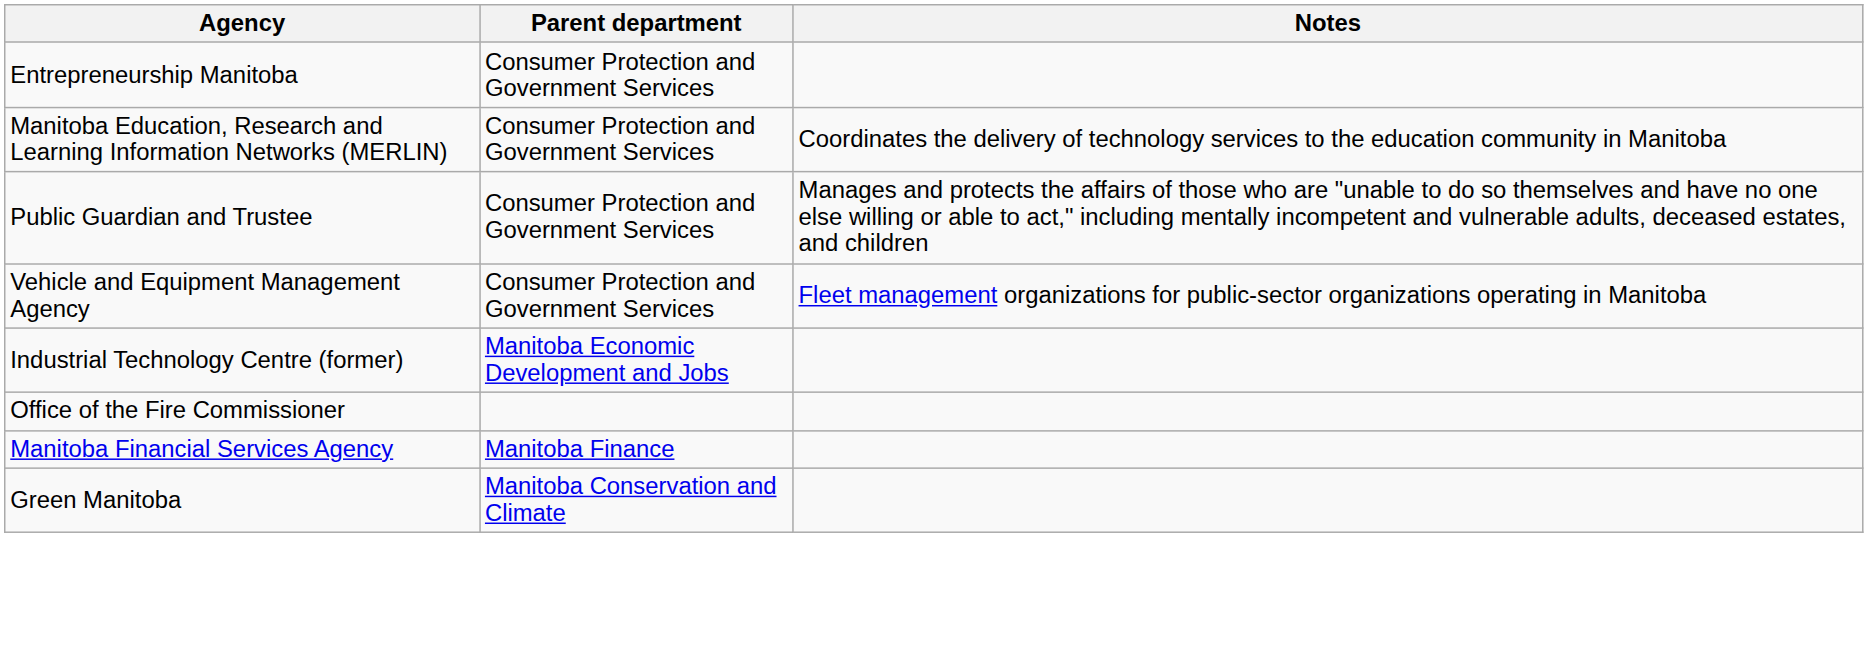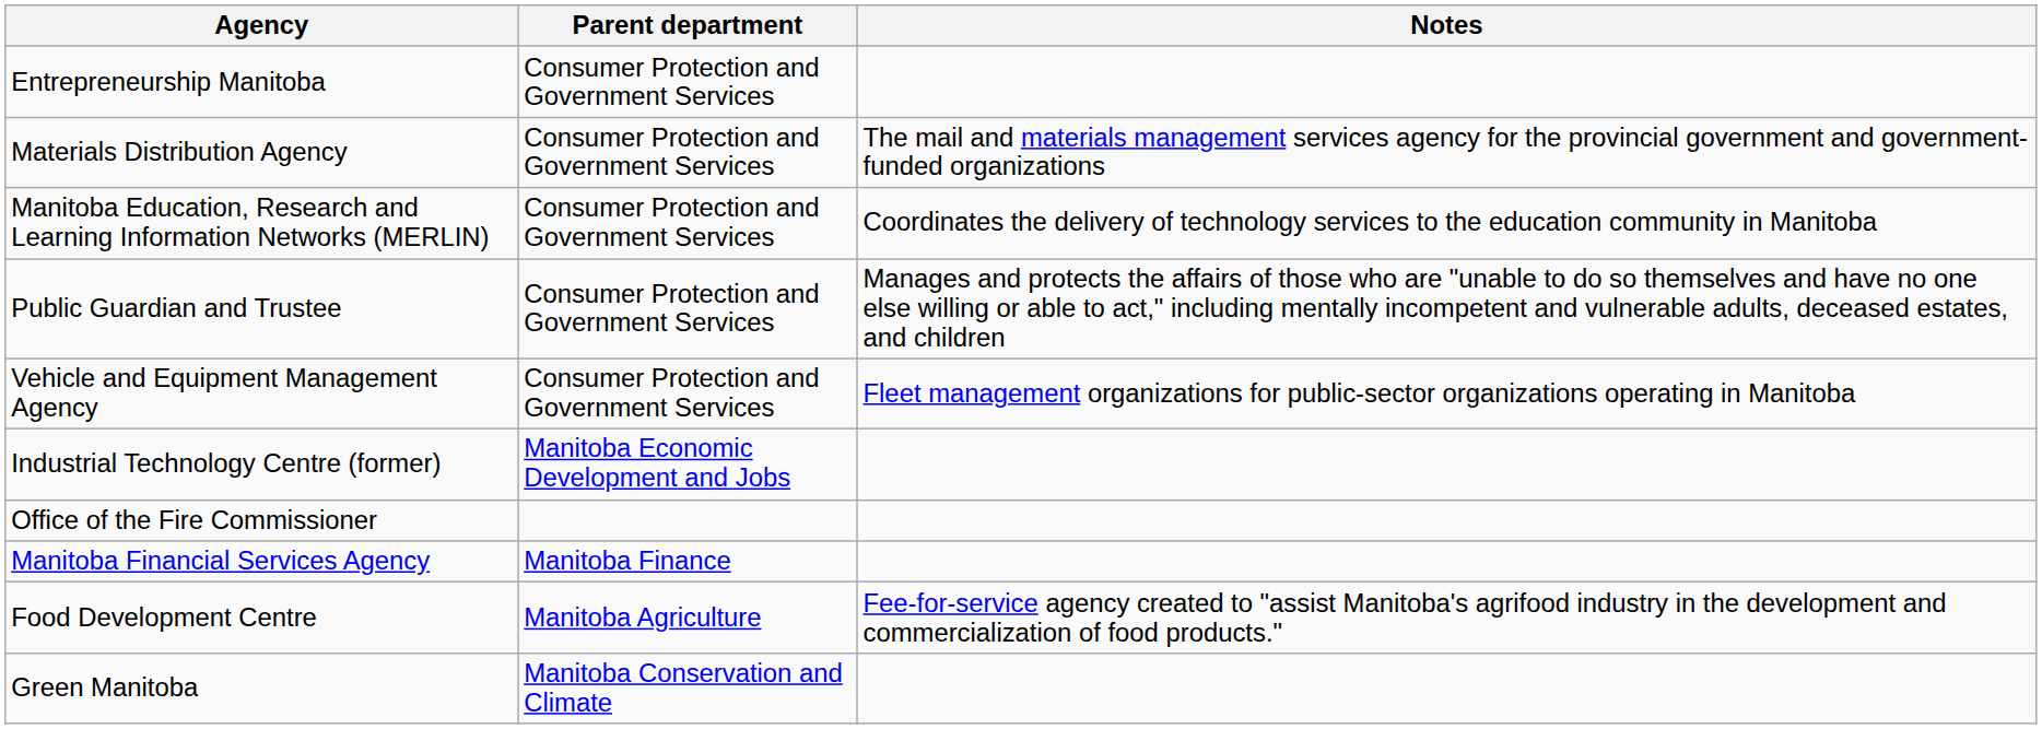+ row: Materials Distribution Agency | Consumer Protection and Government Services | The mail and materials management services agency for the provincial government and government-funded organizations
+ row: Food Development Centre | Manitoba Agriculture | Fee-for-service agency created to "assist Manitoba's agrifood industry in the development and commercialization of food products."
